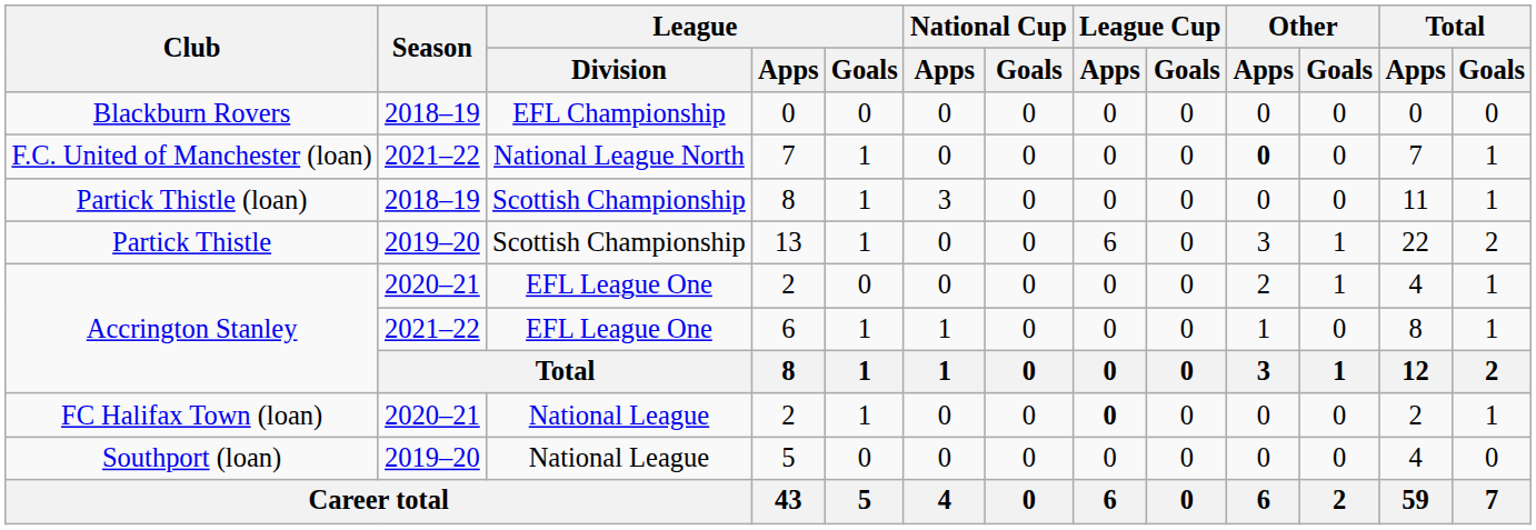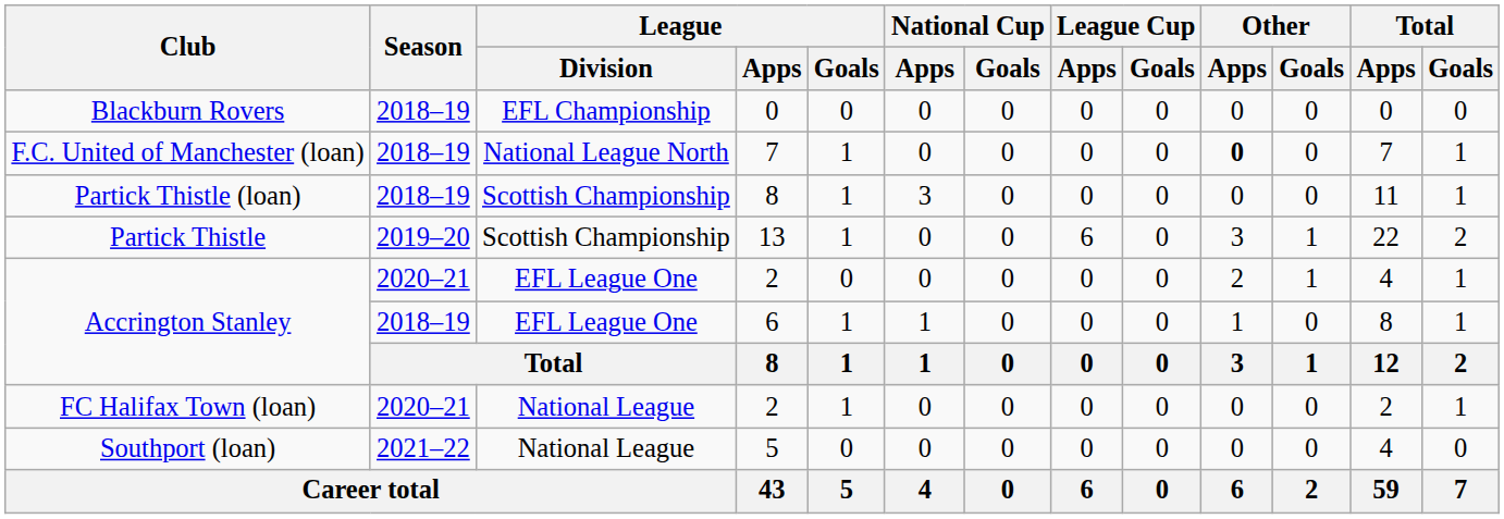F.C. United of Manchester (loan) | Season: 2021–22 -> 2018–19
Accrington Stanley / 6 | Season: 2021–22 -> 2018–19
FC Halifax Town (loan) | League Cup / Apps: bold -> normal
Southport (loan) | Season: 2019–20 -> 2021–22
